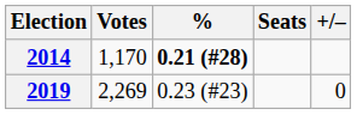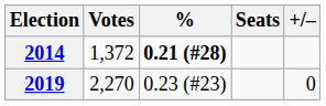2014 | Votes: 1,170 -> 1,372
2019 | Votes: 2,269 -> 2,270
